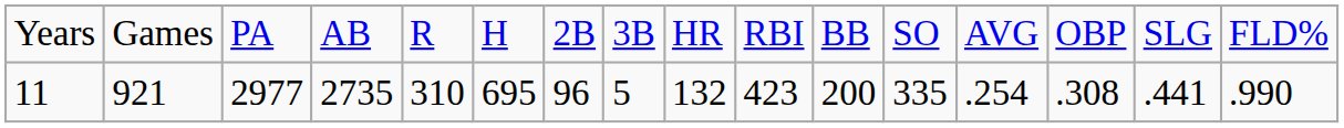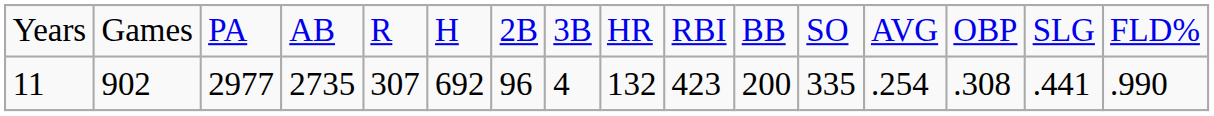11 | column 2: 921 -> 902
11 | column 5: 310 -> 307
11 | column 6: 695 -> 692
11 | column 8: 5 -> 4
